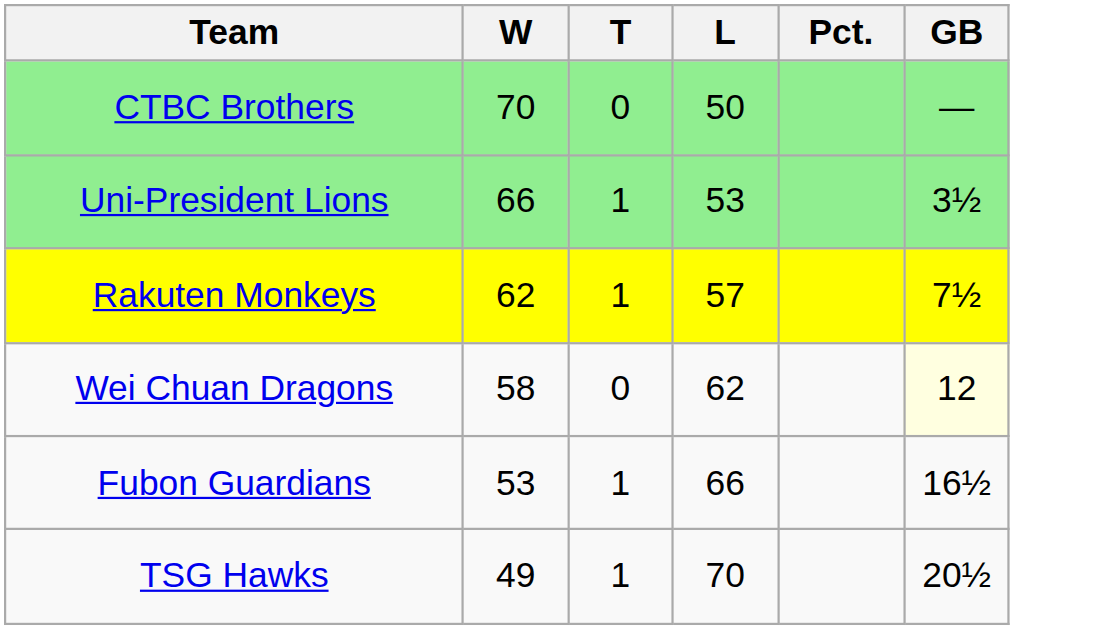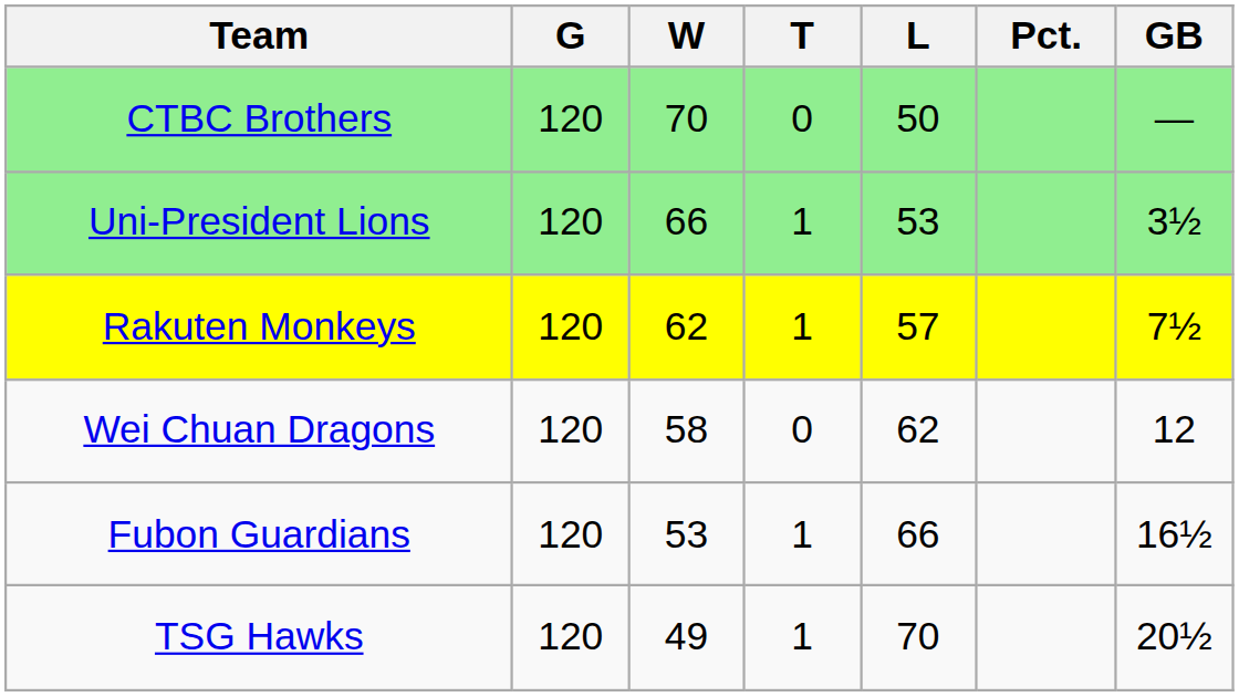+ column: G | 120 | 120 | 120 | 120 | 120 | 120
Wei Chuan Dragons | GB: lightyellow background -> no background
